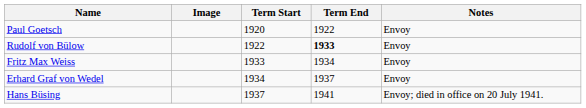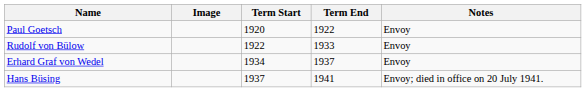Rudolf von Bülow | Term End: bold -> normal
- row: Fritz Max Weiss | 1933 | 1934 | Envoy
